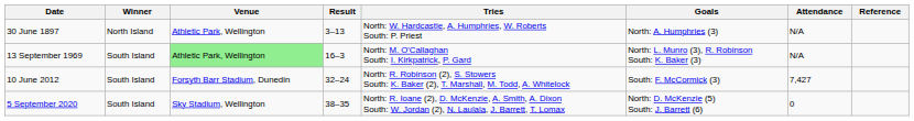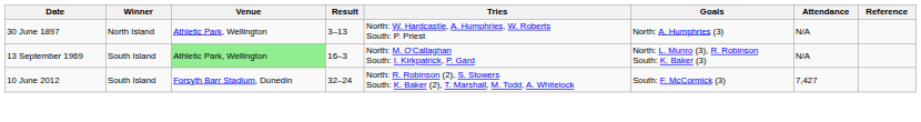- row: 5 September 2020 | South Island | Sky Stadium, Wellington | 38–35 | North: R. Ioane (2), D. McKenzie, A. Smith, A. Dixon South: W. Jordan (2), N. Laulala, J. Barrett, T. Lomax | North: D. McKenzie (5) South: J. Barrett (6) | 0
